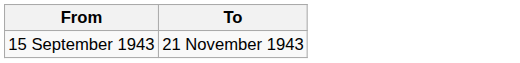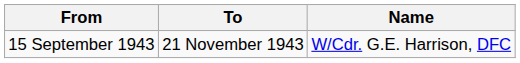+ column: Name | W/Cdr. G.E. Harrison, DFC
